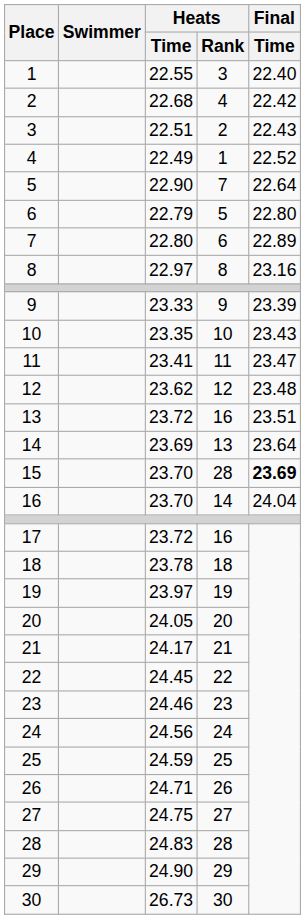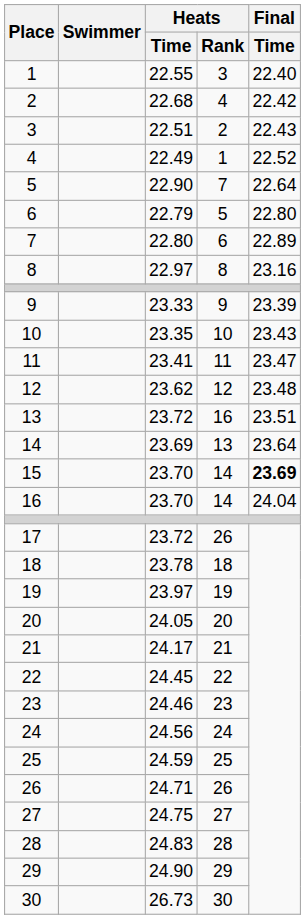15 | Heats / Rank: 28 -> 14
17 | Heats / Rank: 16 -> 26
